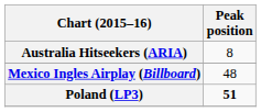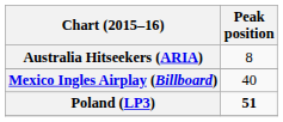Mexico Ingles Airplay (Billboard) | Peak position: 48 -> 40
